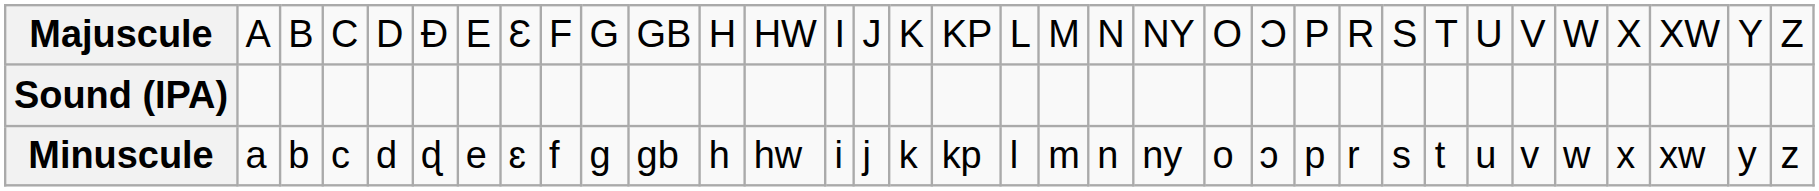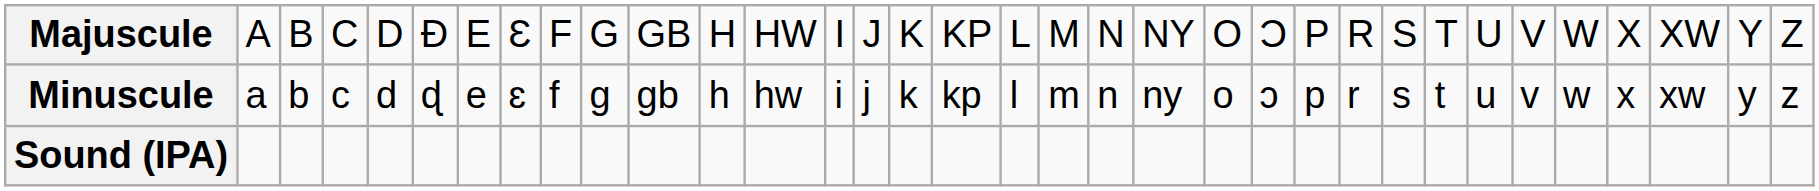rows swapped: Minuscule <-> Sound (IPA)
